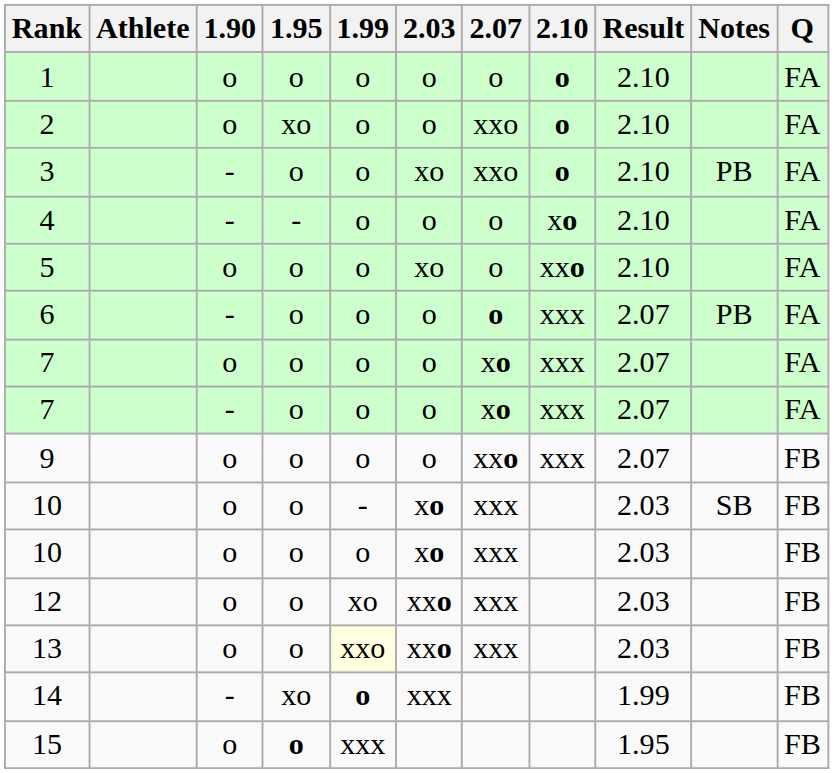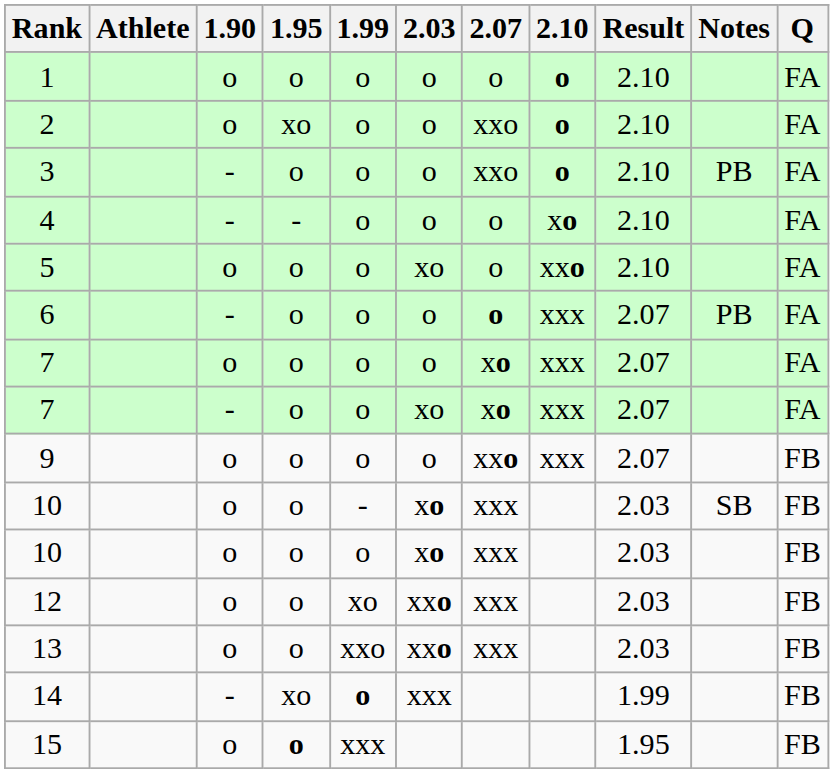3 | 2.03: xo -> o
7 / - | 2.03: o -> xo
13 | 1.99: lightyellow background -> no background
